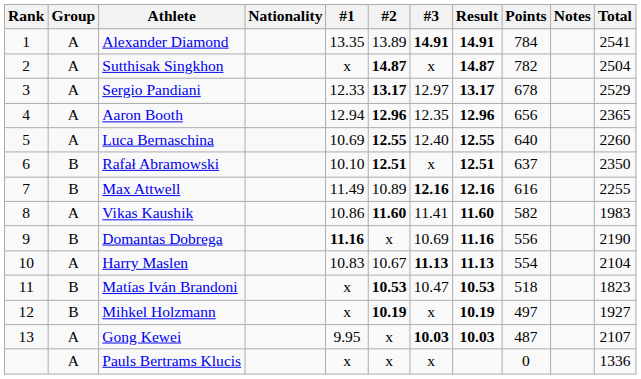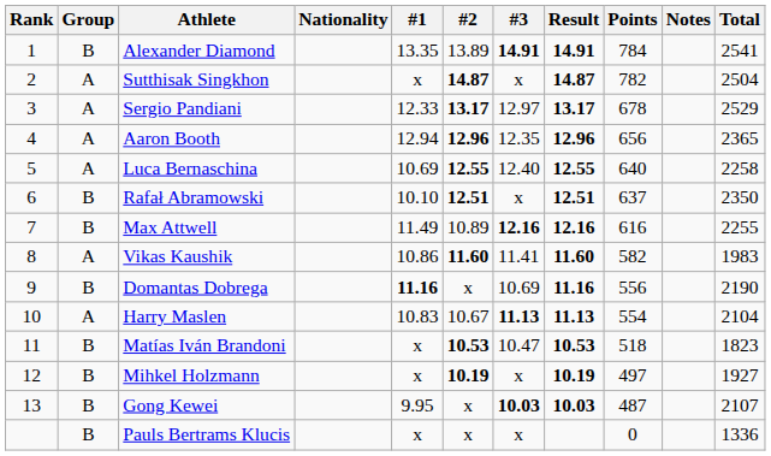Alexander Diamond | Group: A -> B
Luca Bernaschina | Total: 2260 -> 2258
Gong Kewei | Group: A -> B
Pauls Bertrams Klucis | Group: A -> B
